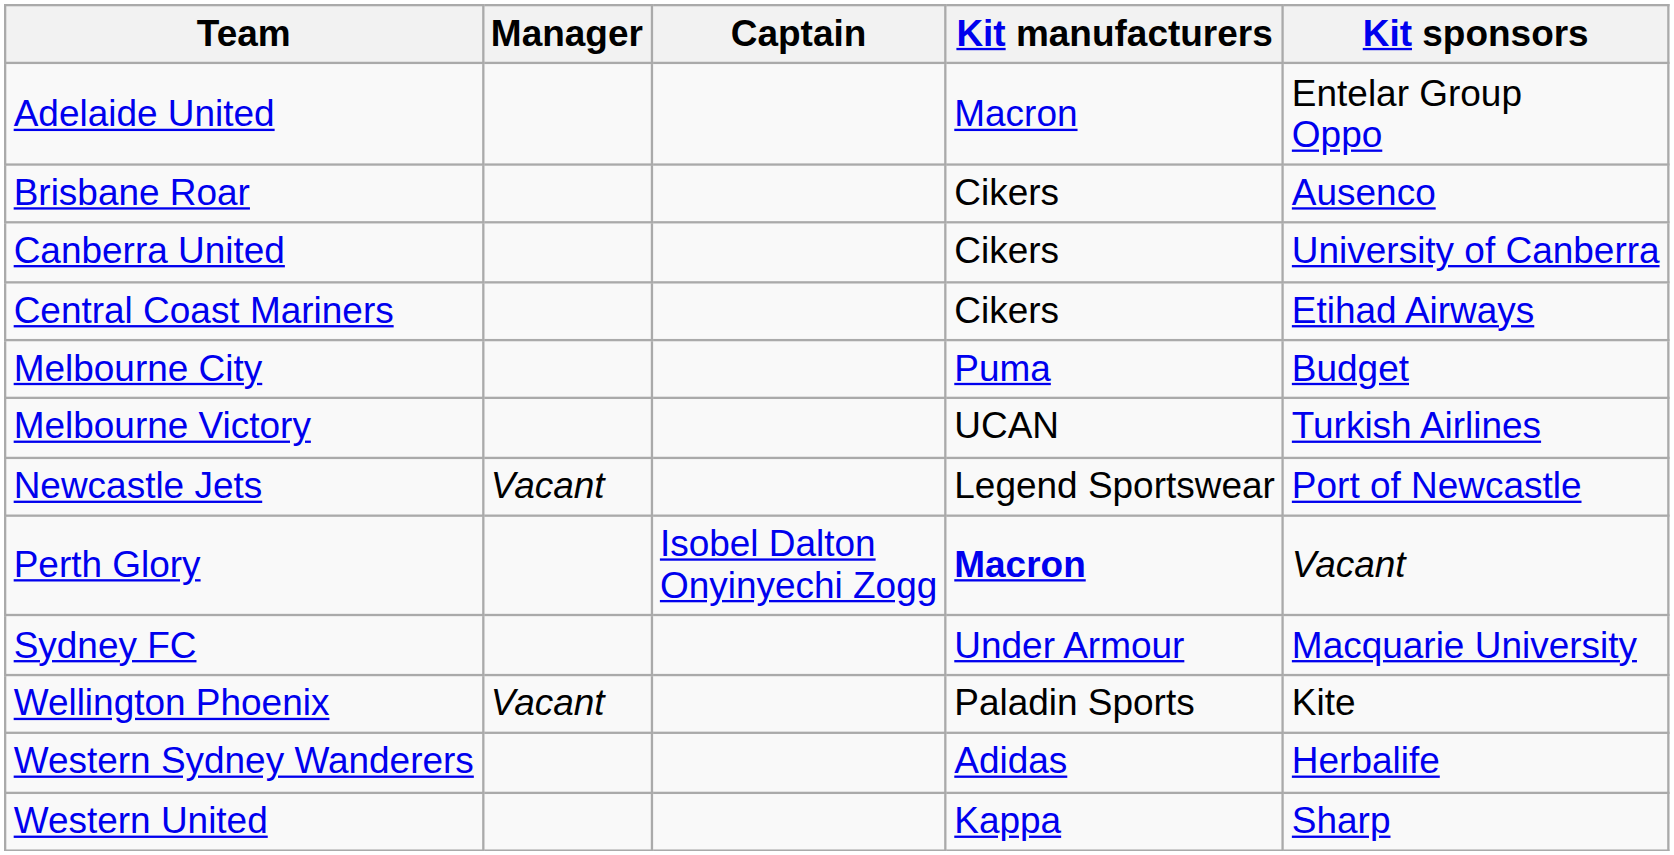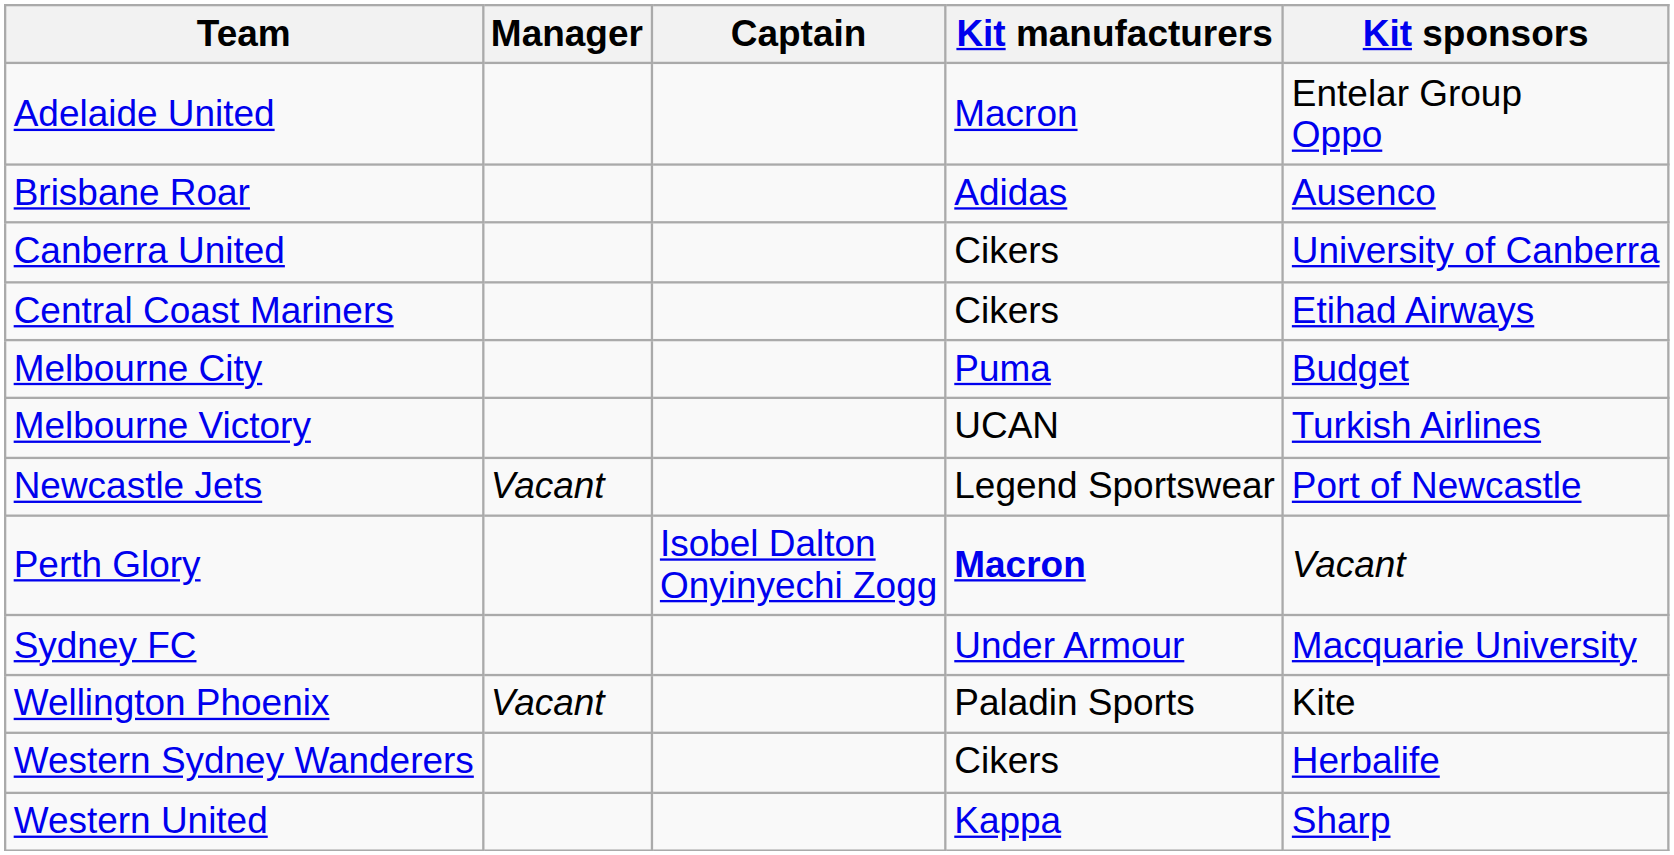Brisbane Roar | Kit manufacturers: Cikers -> Adidas
Western Sydney Wanderers | Kit manufacturers: Adidas -> Cikers
